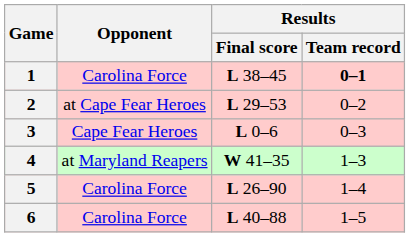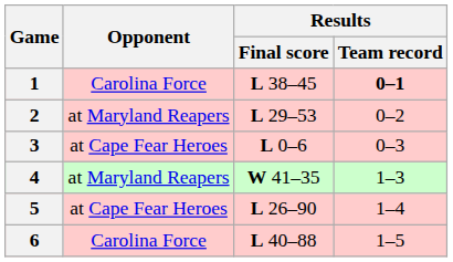2 | Opponent: at Cape Fear Heroes -> at Maryland Reapers
3 | Opponent: Cape Fear Heroes -> at Cape Fear Heroes
5 | Opponent: Carolina Force -> at Cape Fear Heroes
